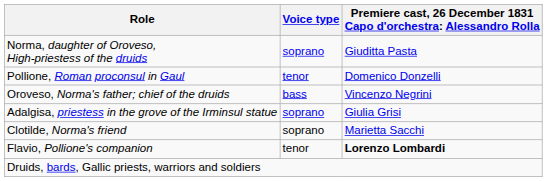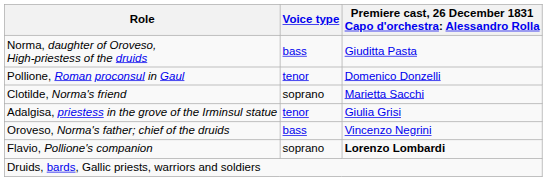Norma, daughter of Oroveso, High-priestess of the druids | Voice type: soprano -> bass
rows swapped: Oroveso, Norma's father; chief of the druids <-> Clotilde, Norma's friend
Adalgisa, priestess in the grove of the Irminsul statue | Voice type: soprano -> tenor
Flavio, Pollione's companion | Voice type: tenor -> soprano
